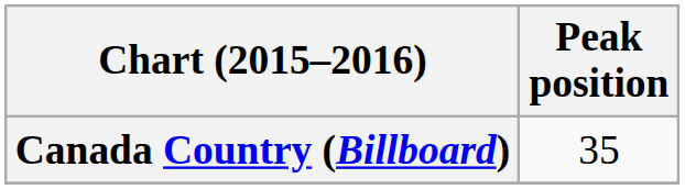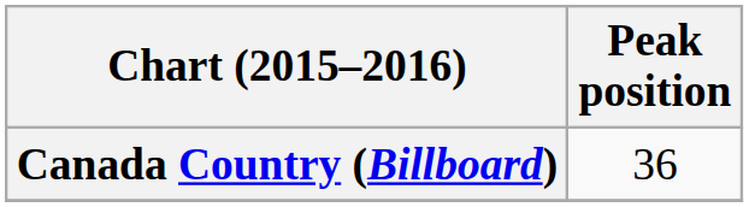Canada Country (Billboard) | Peak position: 35 -> 36
